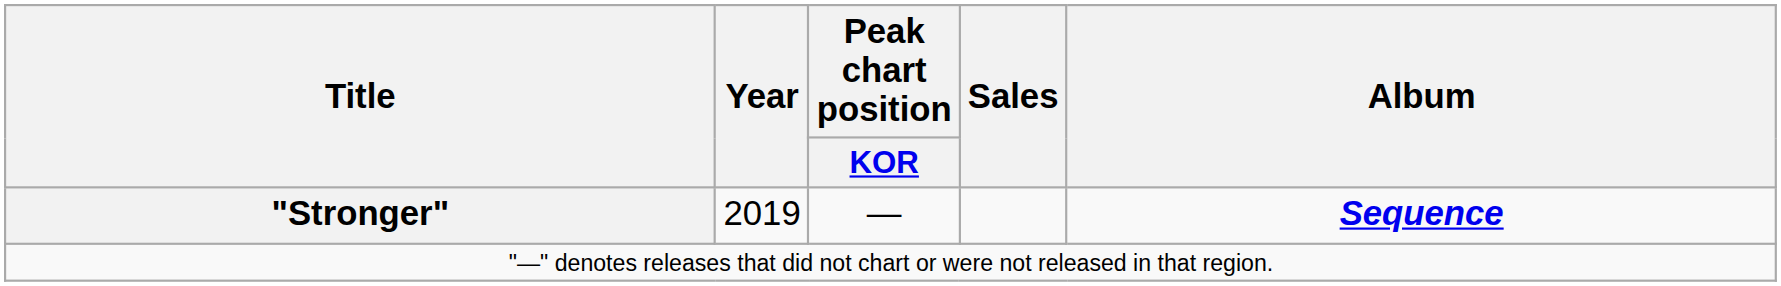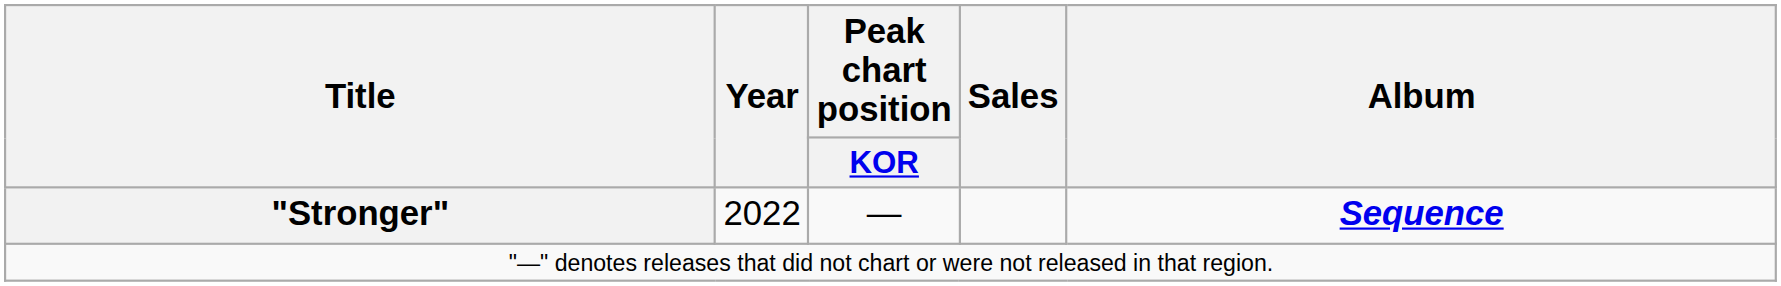"Stronger" | Year: 2019 -> 2022
